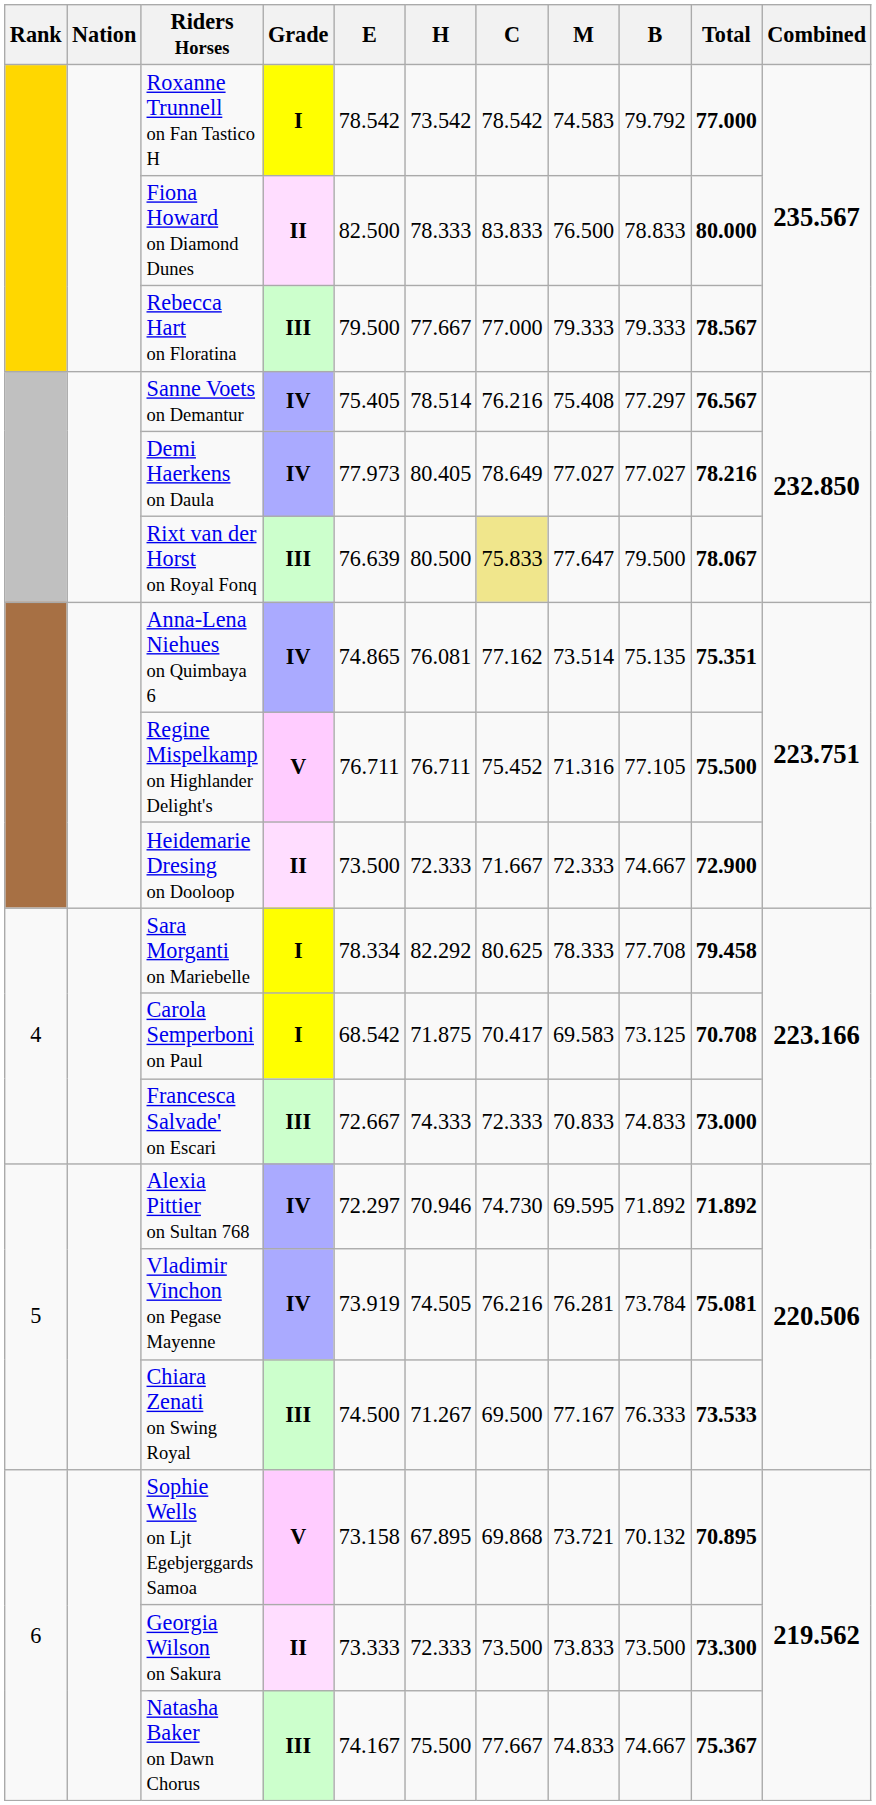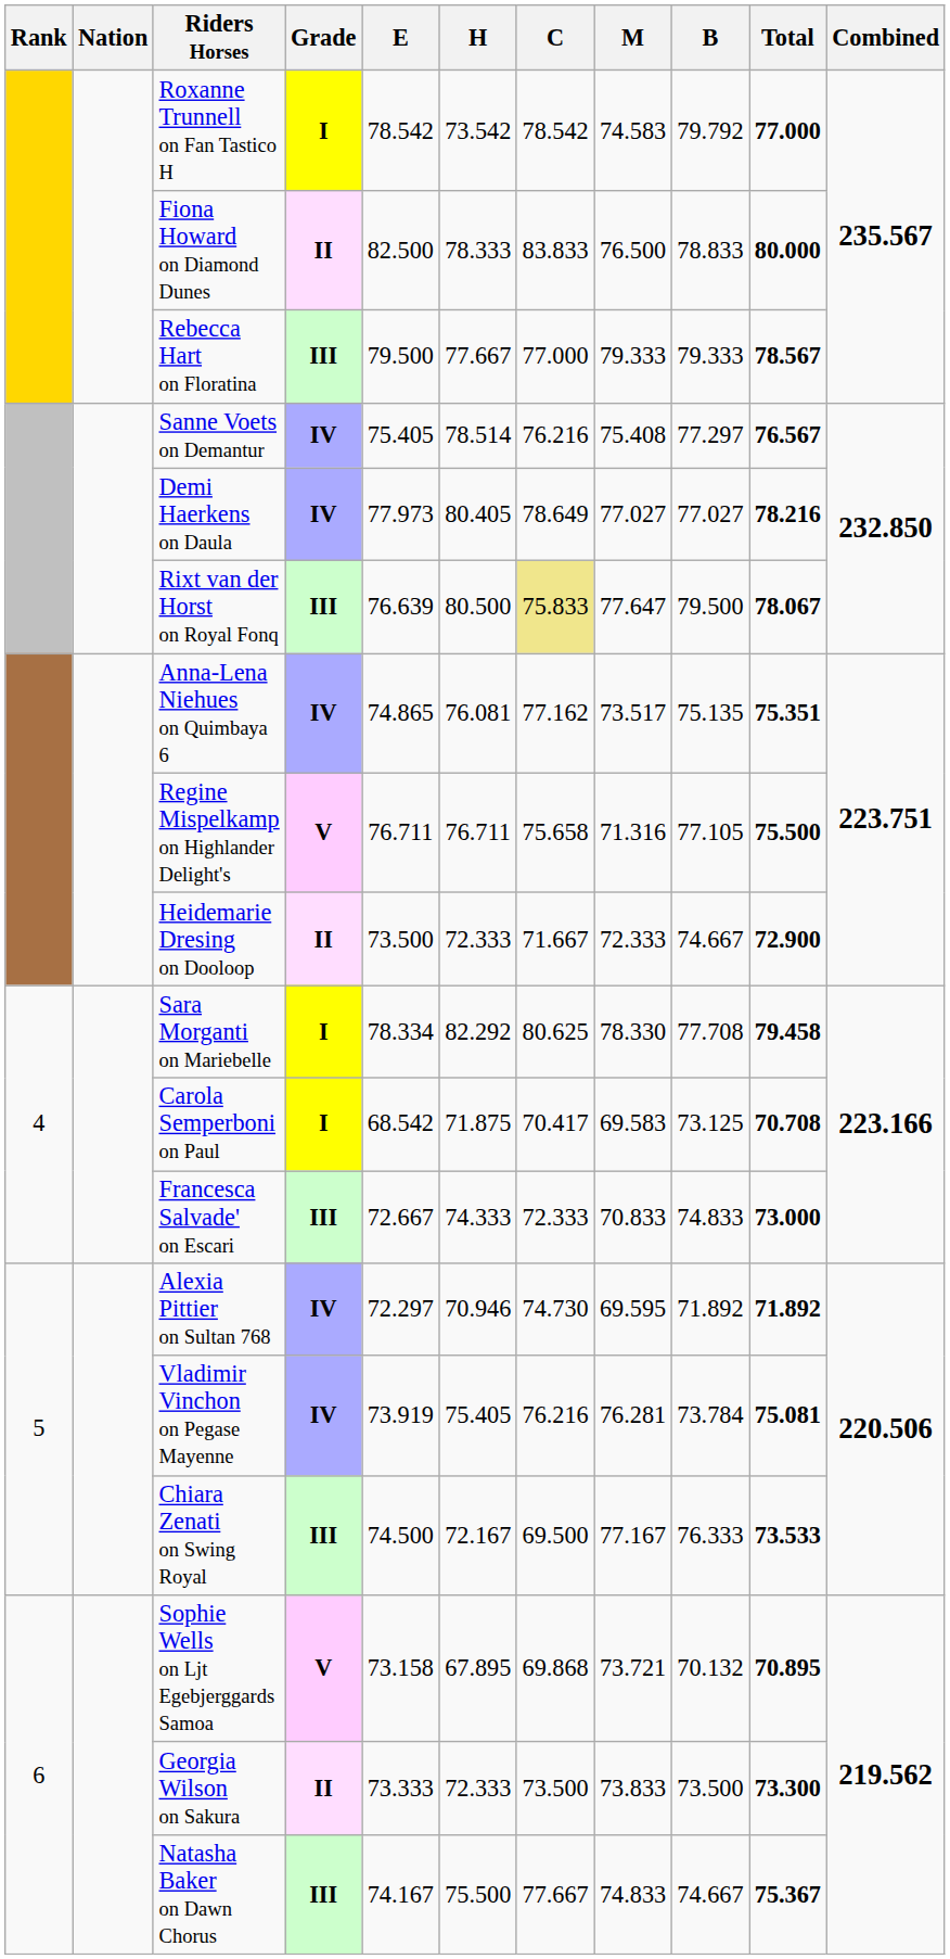Anna-Lena Niehues on Quimbaya 6 | M: 73.514 -> 73.517
Regine Mispelkamp on Highlander Delight's | C: 75.452 -> 75.658
Sara Morganti on Mariebelle | M: 78.333 -> 78.330
Vladimir Vinchon on Pegase Mayenne | H: 74.505 -> 75.405
Chiara Zenati on Swing Royal | H: 71.267 -> 72.167
